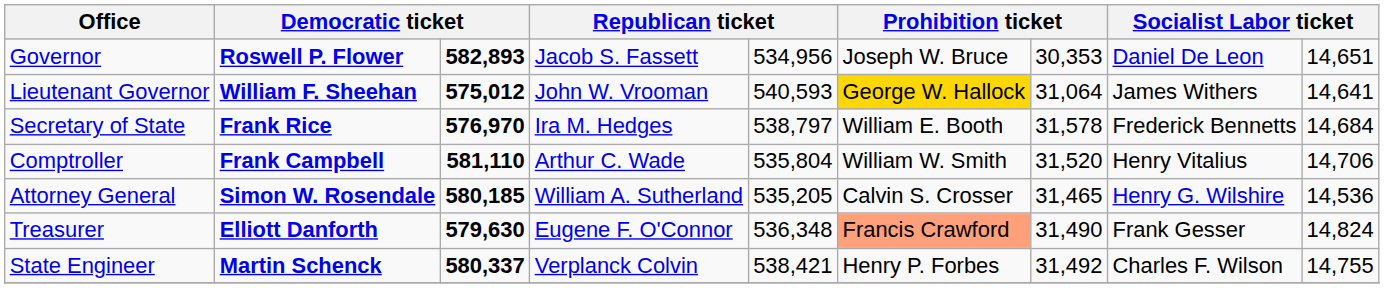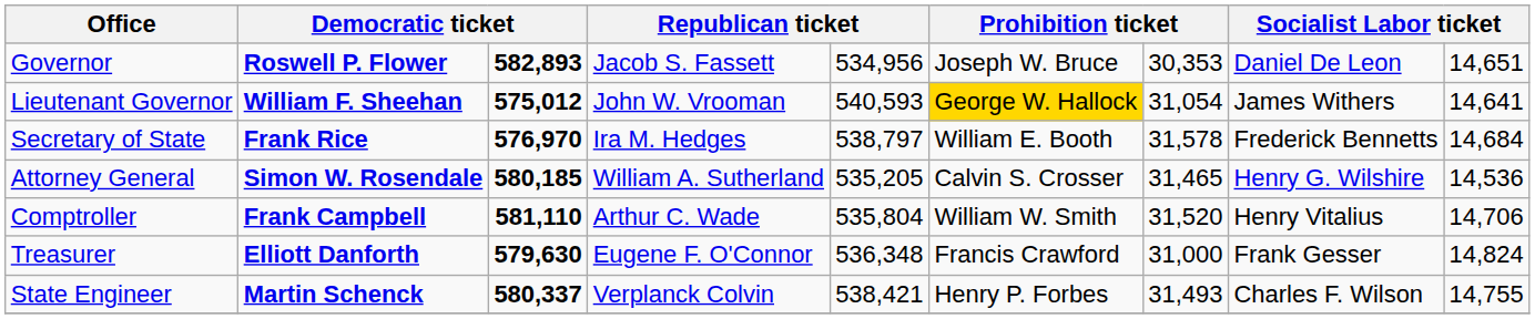Lieutenant Governor | column 7: 31,064 -> 31,054
rows swapped: Comptroller <-> Attorney General
Treasurer | column 6: lightsalmon background -> no background
Treasurer | column 7: 31,490 -> 31,000
State Engineer | column 7: 31,492 -> 31,493
